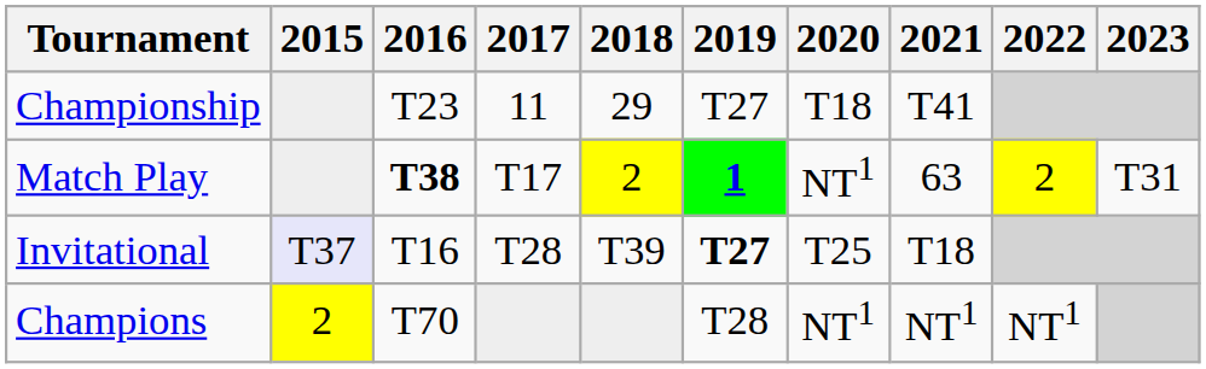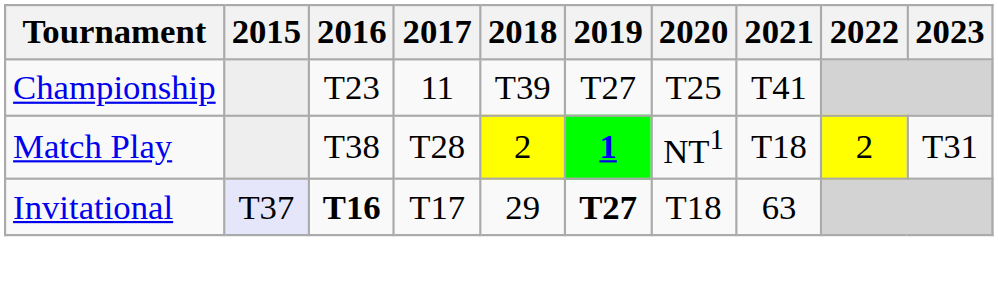Championship | 2018: 29 -> T39
Championship | 2020: T18 -> T25
Match Play | 2016: bold -> normal
Match Play | 2017: T17 -> T28
Match Play | 2021: 63 -> T18
Invitational | 2016: normal -> bold
Invitational | 2017: T28 -> T17
Invitational | 2018: T39 -> 29
Invitational | 2020: T25 -> T18
Invitational | 2021: T18 -> 63
- row: Champions | 2 | T70 | T28 | NT1 | NT1 | NT1
